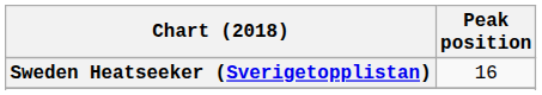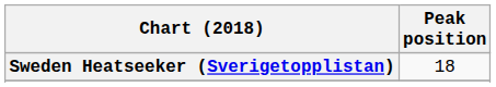Sweden Heatseeker (Sverigetopplistan) | Peak position: 16 -> 18
